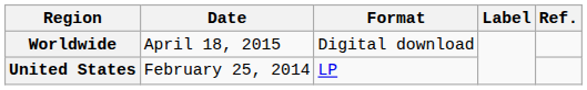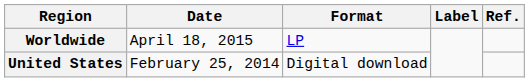Worldwide | Format: Digital download -> LP
United States | Format: LP -> Digital download
